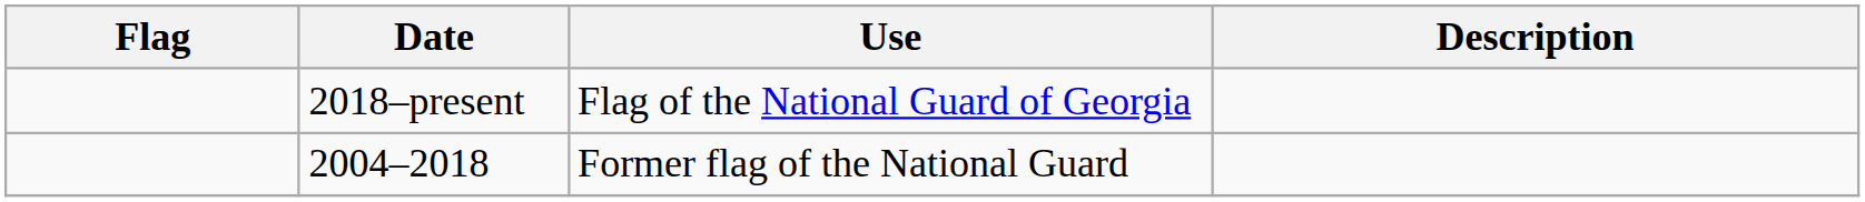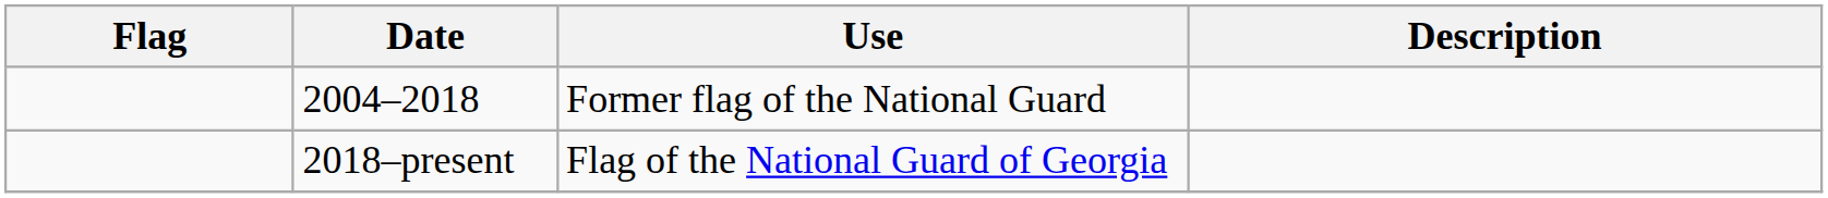rows swapped: 2018–present <-> 2004–2018
